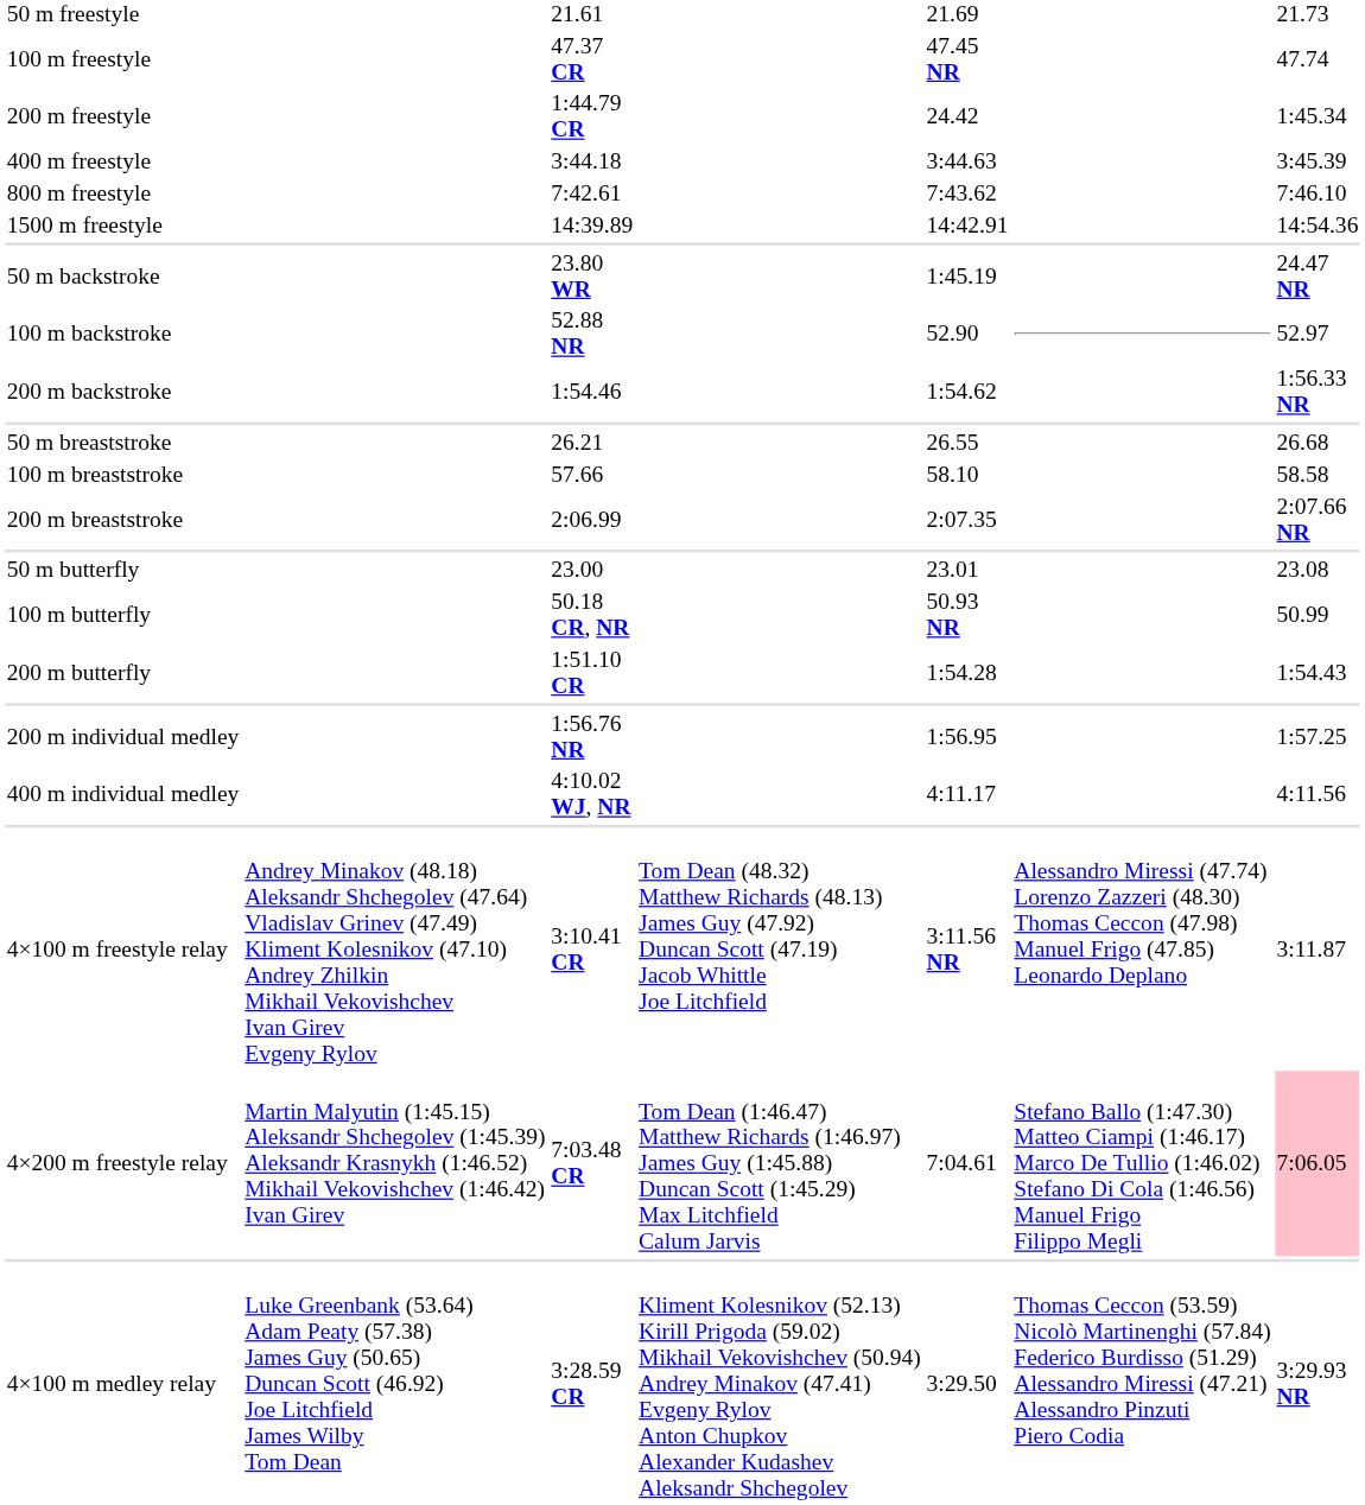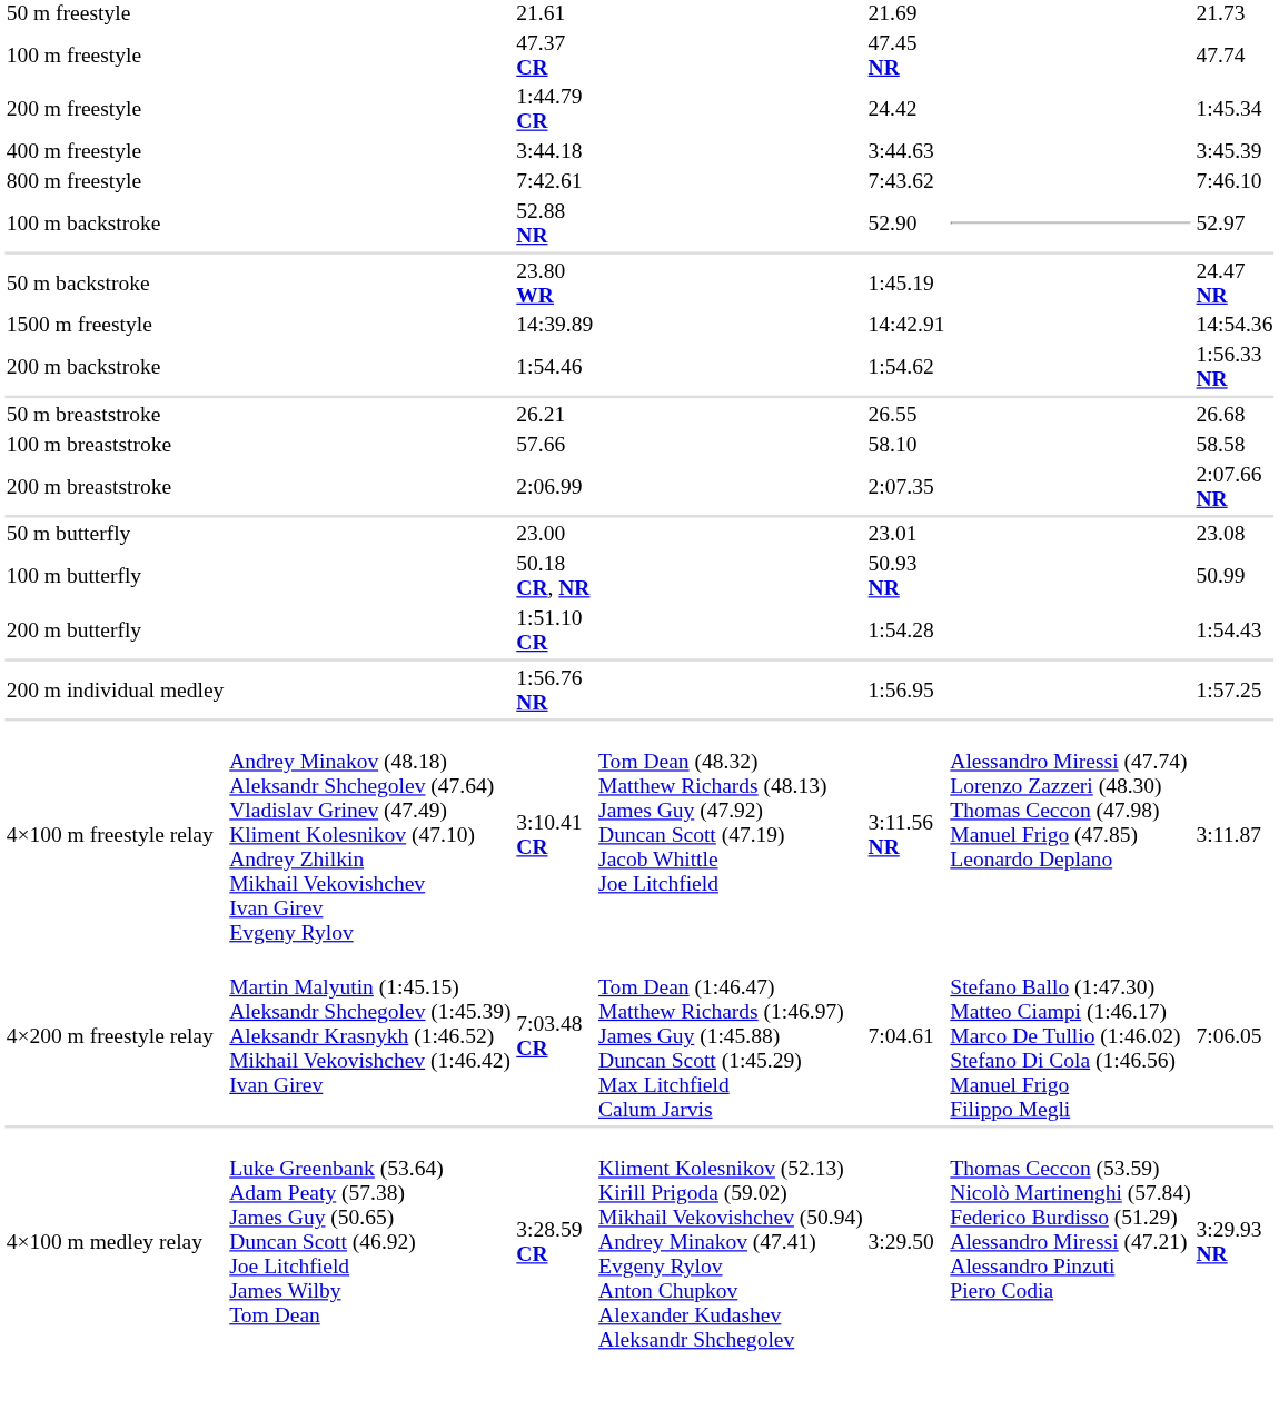rows swapped: 1500 m freestyle <-> 100 m backstroke
- row: 400 m individual medley | 4:10.02 WJ, NR | 4:11.17 | 4:11.56
4×200 m freestyle relay | column 7: pink background -> no background
